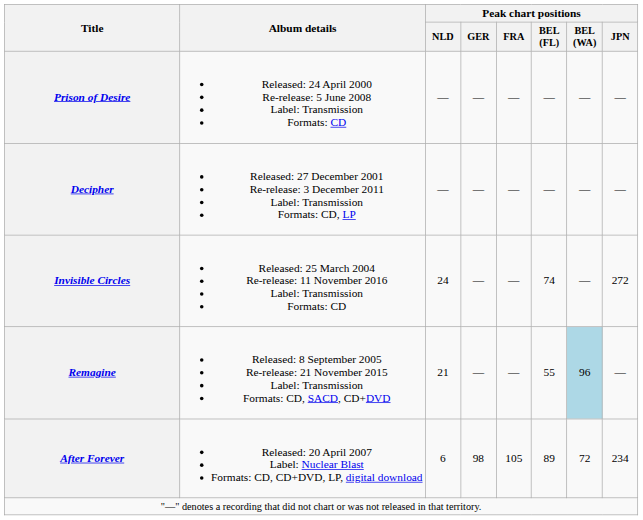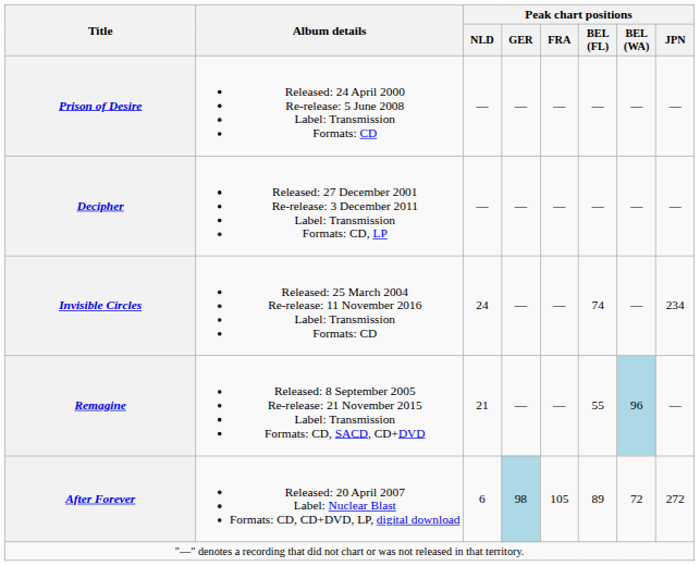Invisible Circles | Peak chart positions / JPN: 272 -> 234
After Forever | Peak chart positions / GER: no background -> lightblue background
After Forever | Peak chart positions / JPN: 234 -> 272
